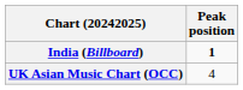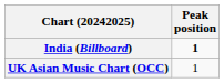UK Asian Music Chart (OCC) | Peak position: 4 -> 1
